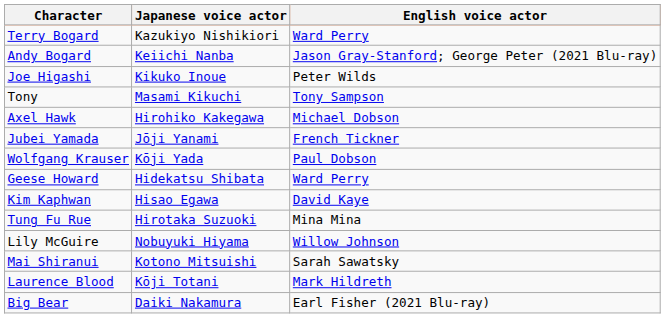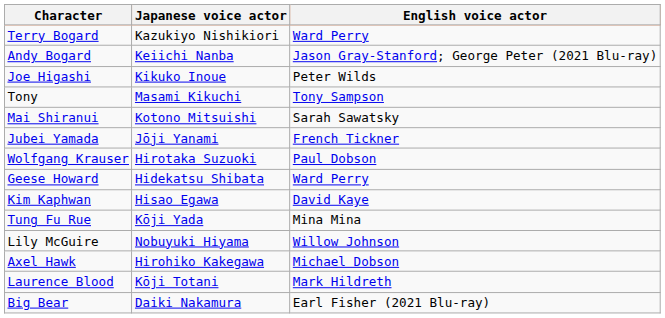rows swapped: Mai Shiranui <-> Axel Hawk
Wolfgang Krauser | Japanese voice actor: Kōji Yada -> Hirotaka Suzuoki
Tung Fu Rue | Japanese voice actor: Hirotaka Suzuoki -> Kōji Yada
